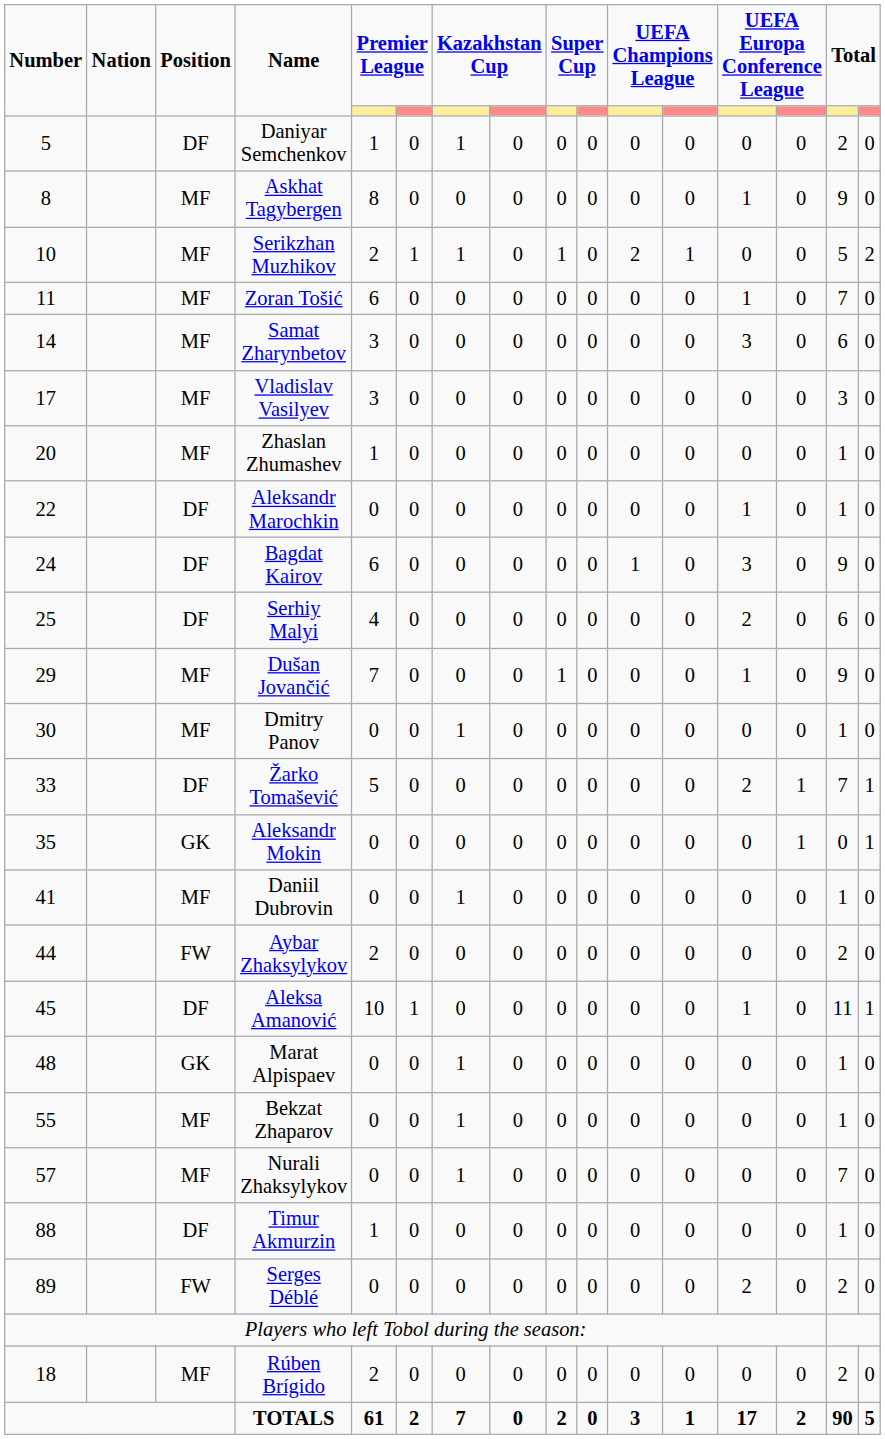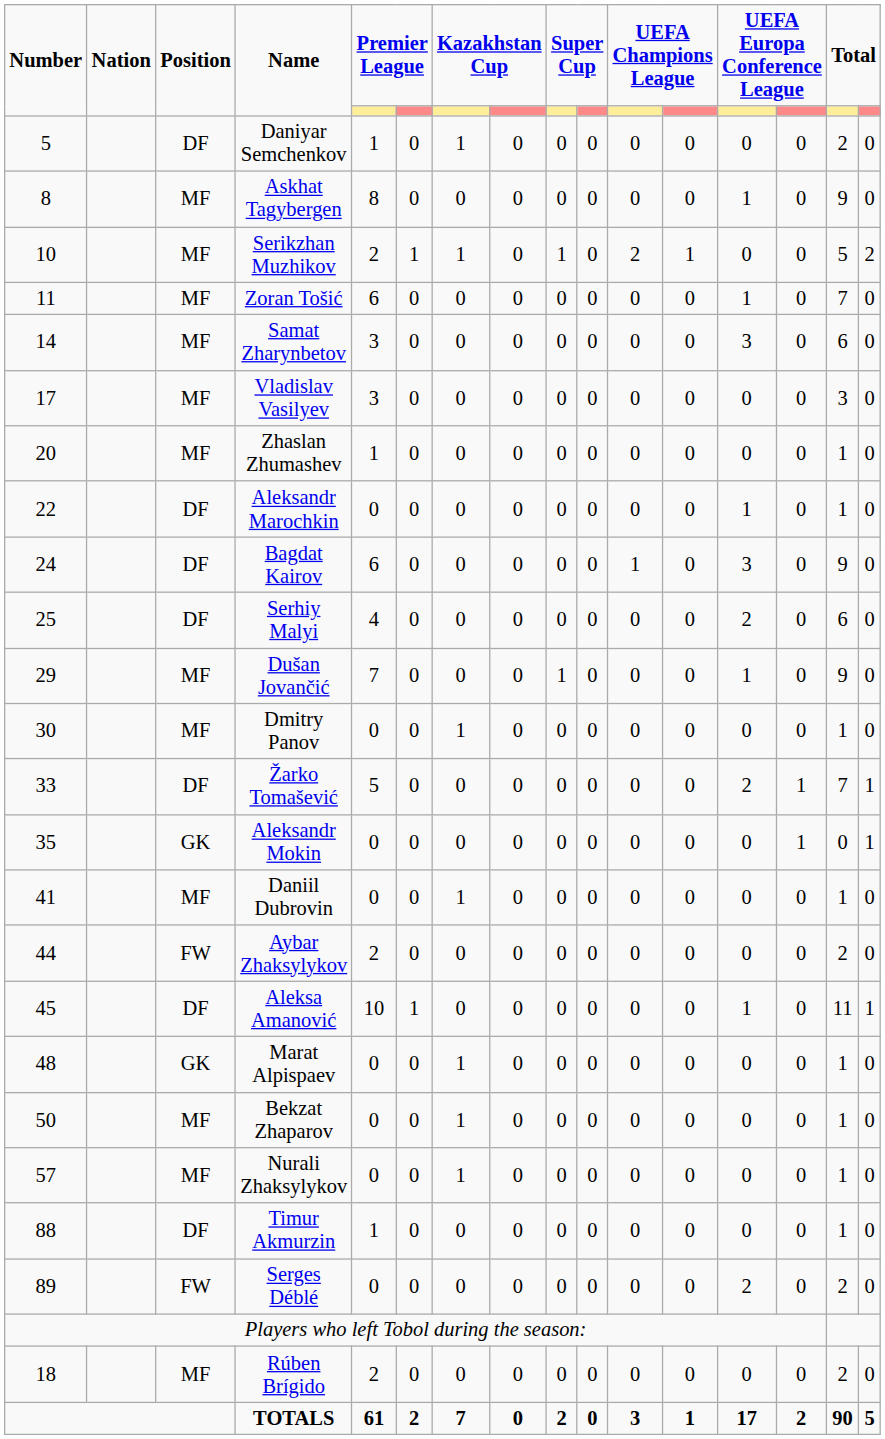Bekzat Zhaparov | Number: 55 -> 50
Nurali Zhaksylykov | column 15: 7 -> 1
